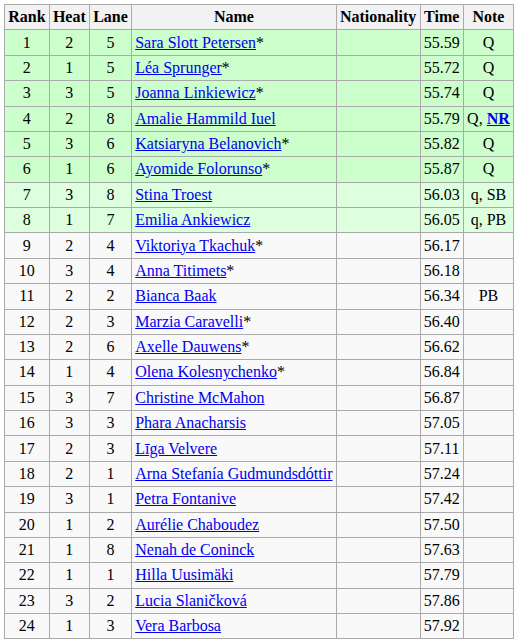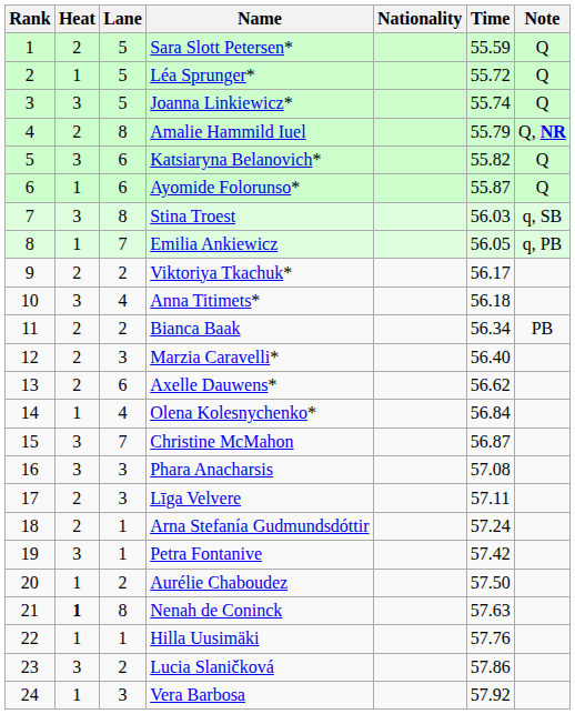Viktoriya Tkachuk* | Lane: 4 -> 2
Phara Anacharsis | Time: 57.05 -> 57.08
Nenah de Coninck | Heat: normal -> bold
Hilla Uusimäki | Time: 57.79 -> 57.76
